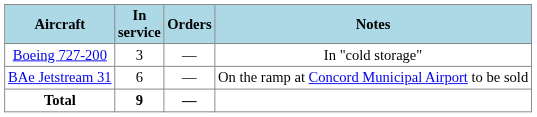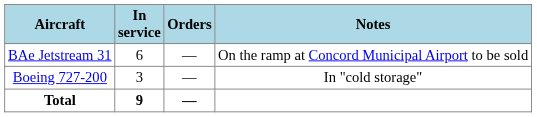rows swapped: BAe Jetstream 31 <-> Boeing 727-200
